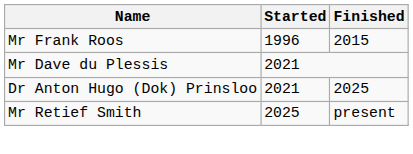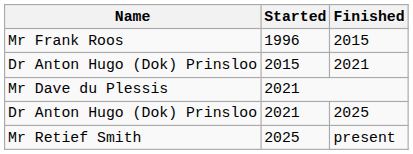+ row: Dr Anton Hugo (Dok) Prinsloo | 2015 | 2021
